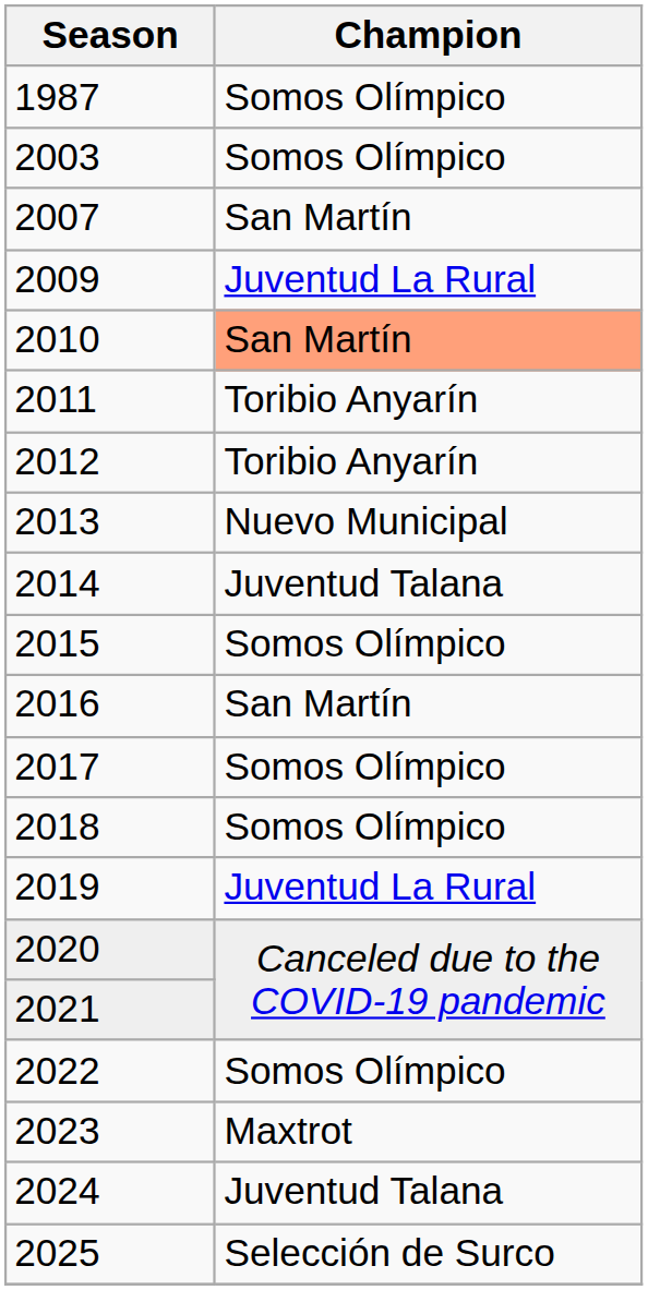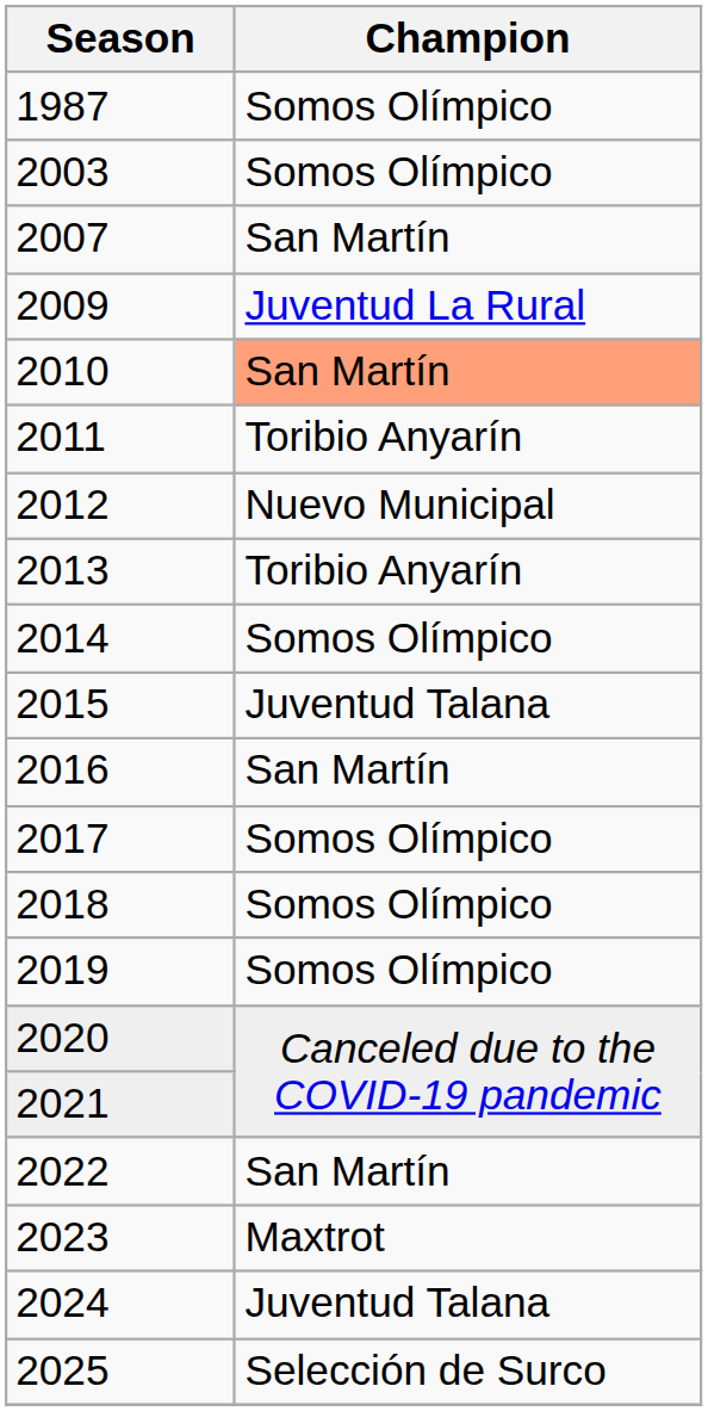2012 | Champion: Toribio Anyarín -> Nuevo Municipal
2013 | Champion: Nuevo Municipal -> Toribio Anyarín
2014 | Champion: Juventud Talana -> Somos Olímpico
2015 | Champion: Somos Olímpico -> Juventud Talana
2019 | Champion: Juventud La Rural -> Somos Olímpico
2022 | Champion: Somos Olímpico -> San Martín
